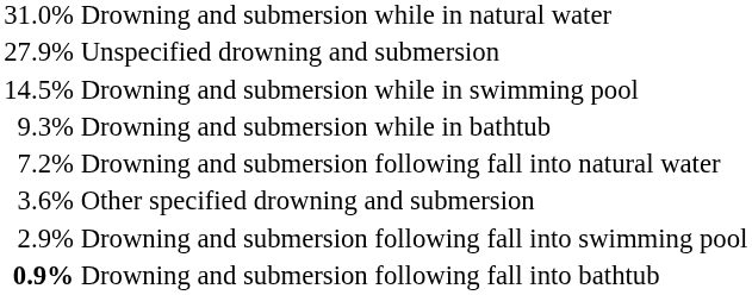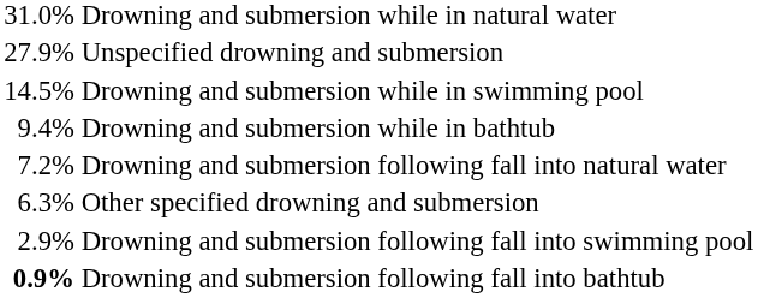Drowning and submersion while in bathtub | column 1: 9.3% -> 9.4%
Other specified drowning and submersion | column 1: 3.6% -> 6.3%
